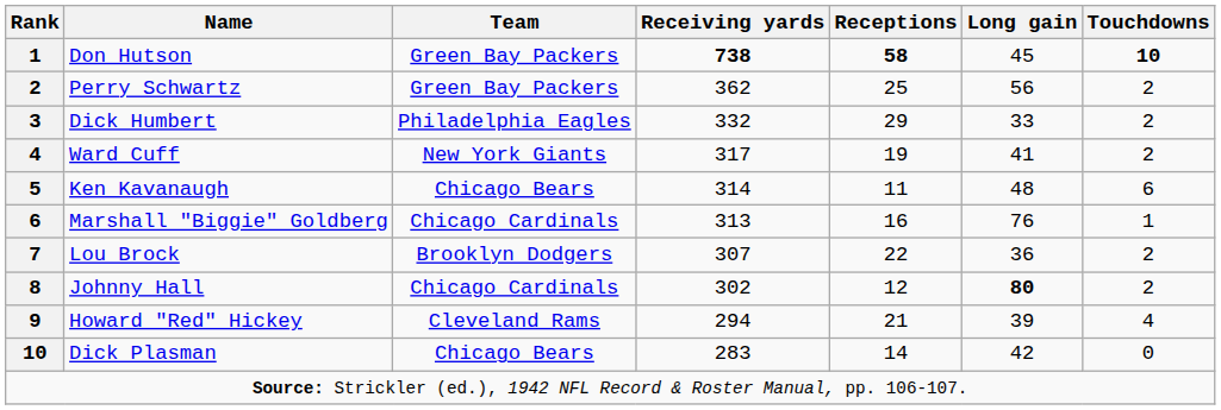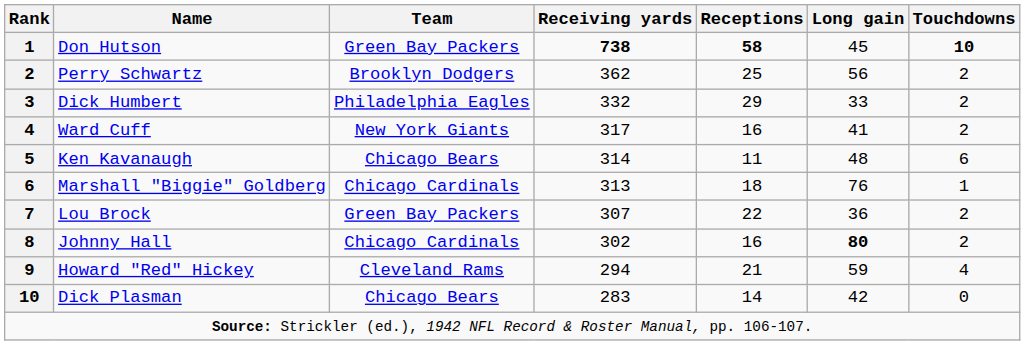Perry Schwartz | Team: Green Bay Packers -> Brooklyn Dodgers
Ward Cuff | Receptions: 19 -> 16
Marshall "Biggie" Goldberg | Receptions: 16 -> 18
Lou Brock | Team: Brooklyn Dodgers -> Green Bay Packers
Johnny Hall | Receptions: 12 -> 16
Howard "Red" Hickey | Long gain: 39 -> 59
